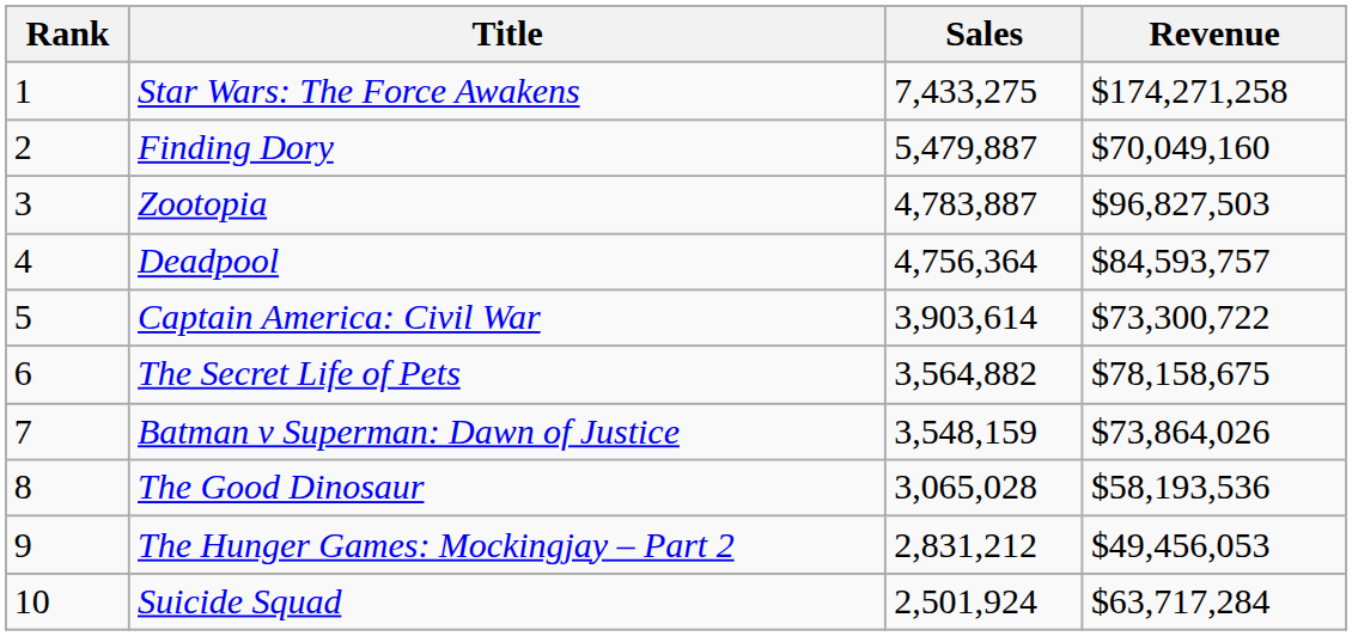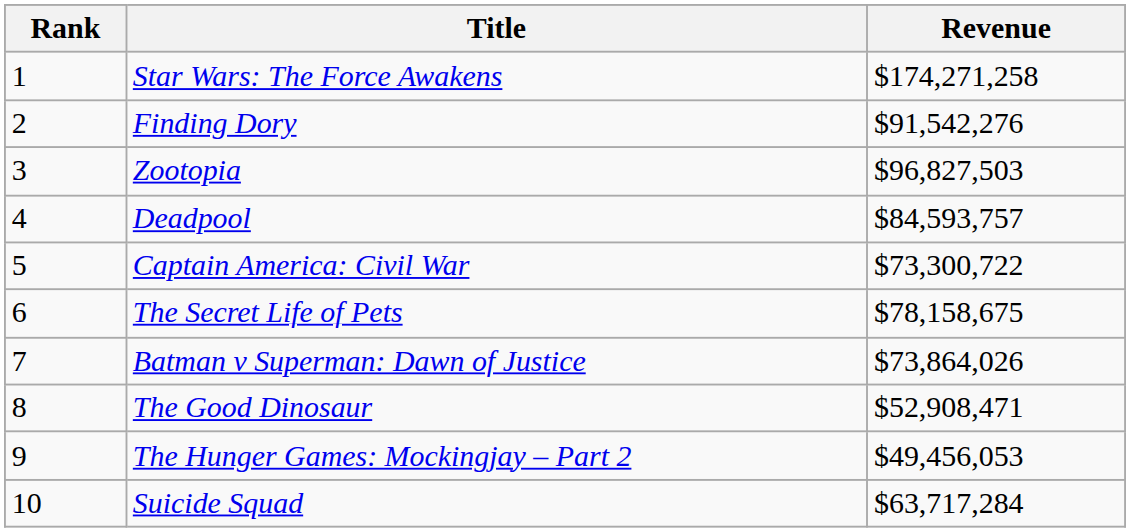- column: Sales | 7,433,275 | 5,479,887 | 4,783,887 | 4,756,364 | 3,903,614 | 3,564,882 | 3,548,159 | 3,065,028 | 2,831,212 | 2,501,924
Finding Dory | Revenue: $70,049,160 -> $91,542,276
The Good Dinosaur | Revenue: $58,193,536 -> $52,908,471
